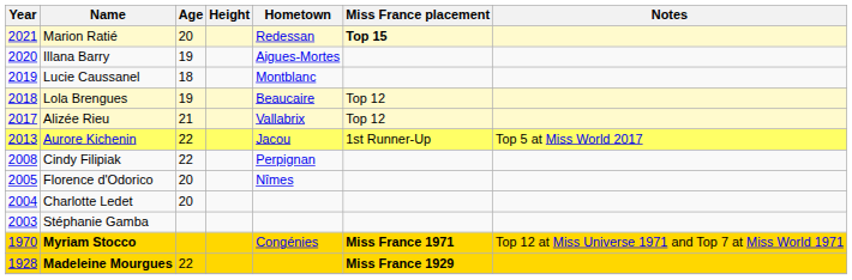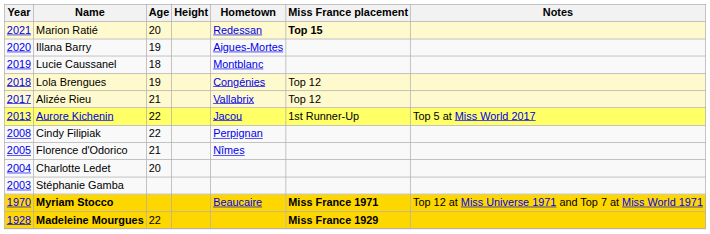Lola Brengues | Hometown: Beaucaire -> Congénies
Florence d'Odorico | Age: 20 -> 21
Myriam Stocco | Hometown: Congénies -> Beaucaire
